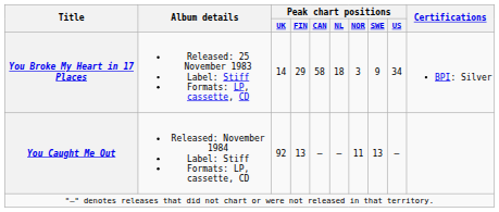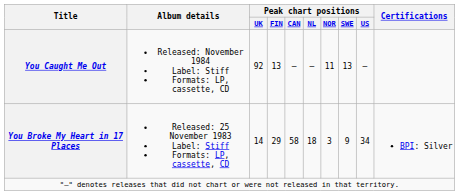rows swapped: You Broke My Heart in 17 Places <-> You Caught Me Out
